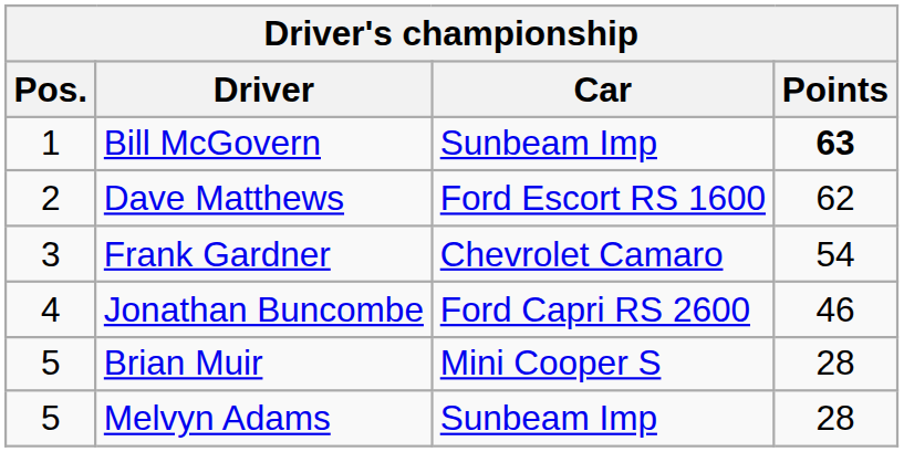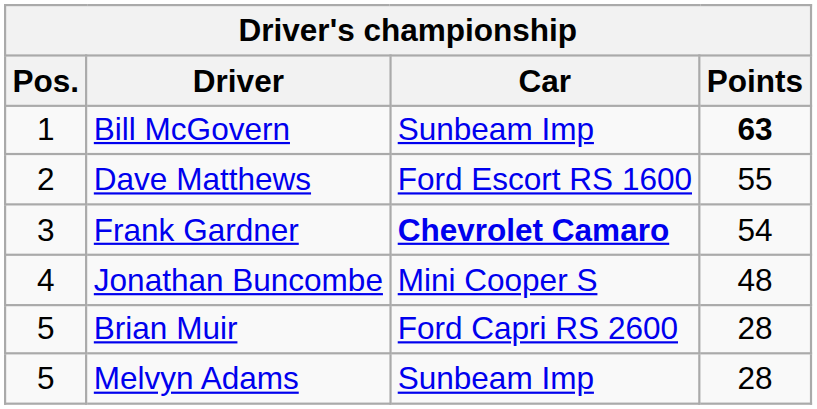Dave Matthews | Points: 62 -> 55
Frank Gardner | Car: normal -> bold
Jonathan Buncombe | Car: Ford Capri RS 2600 -> Mini Cooper S
Jonathan Buncombe | Points: 46 -> 48
Brian Muir | Car: Mini Cooper S -> Ford Capri RS 2600
